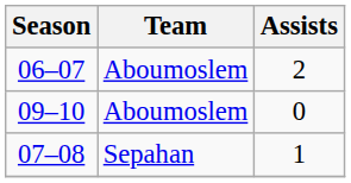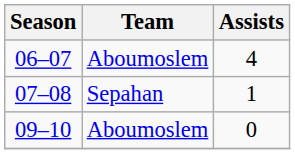06–07 | Assists: 2 -> 4
rows swapped: 07–08 <-> 09–10
